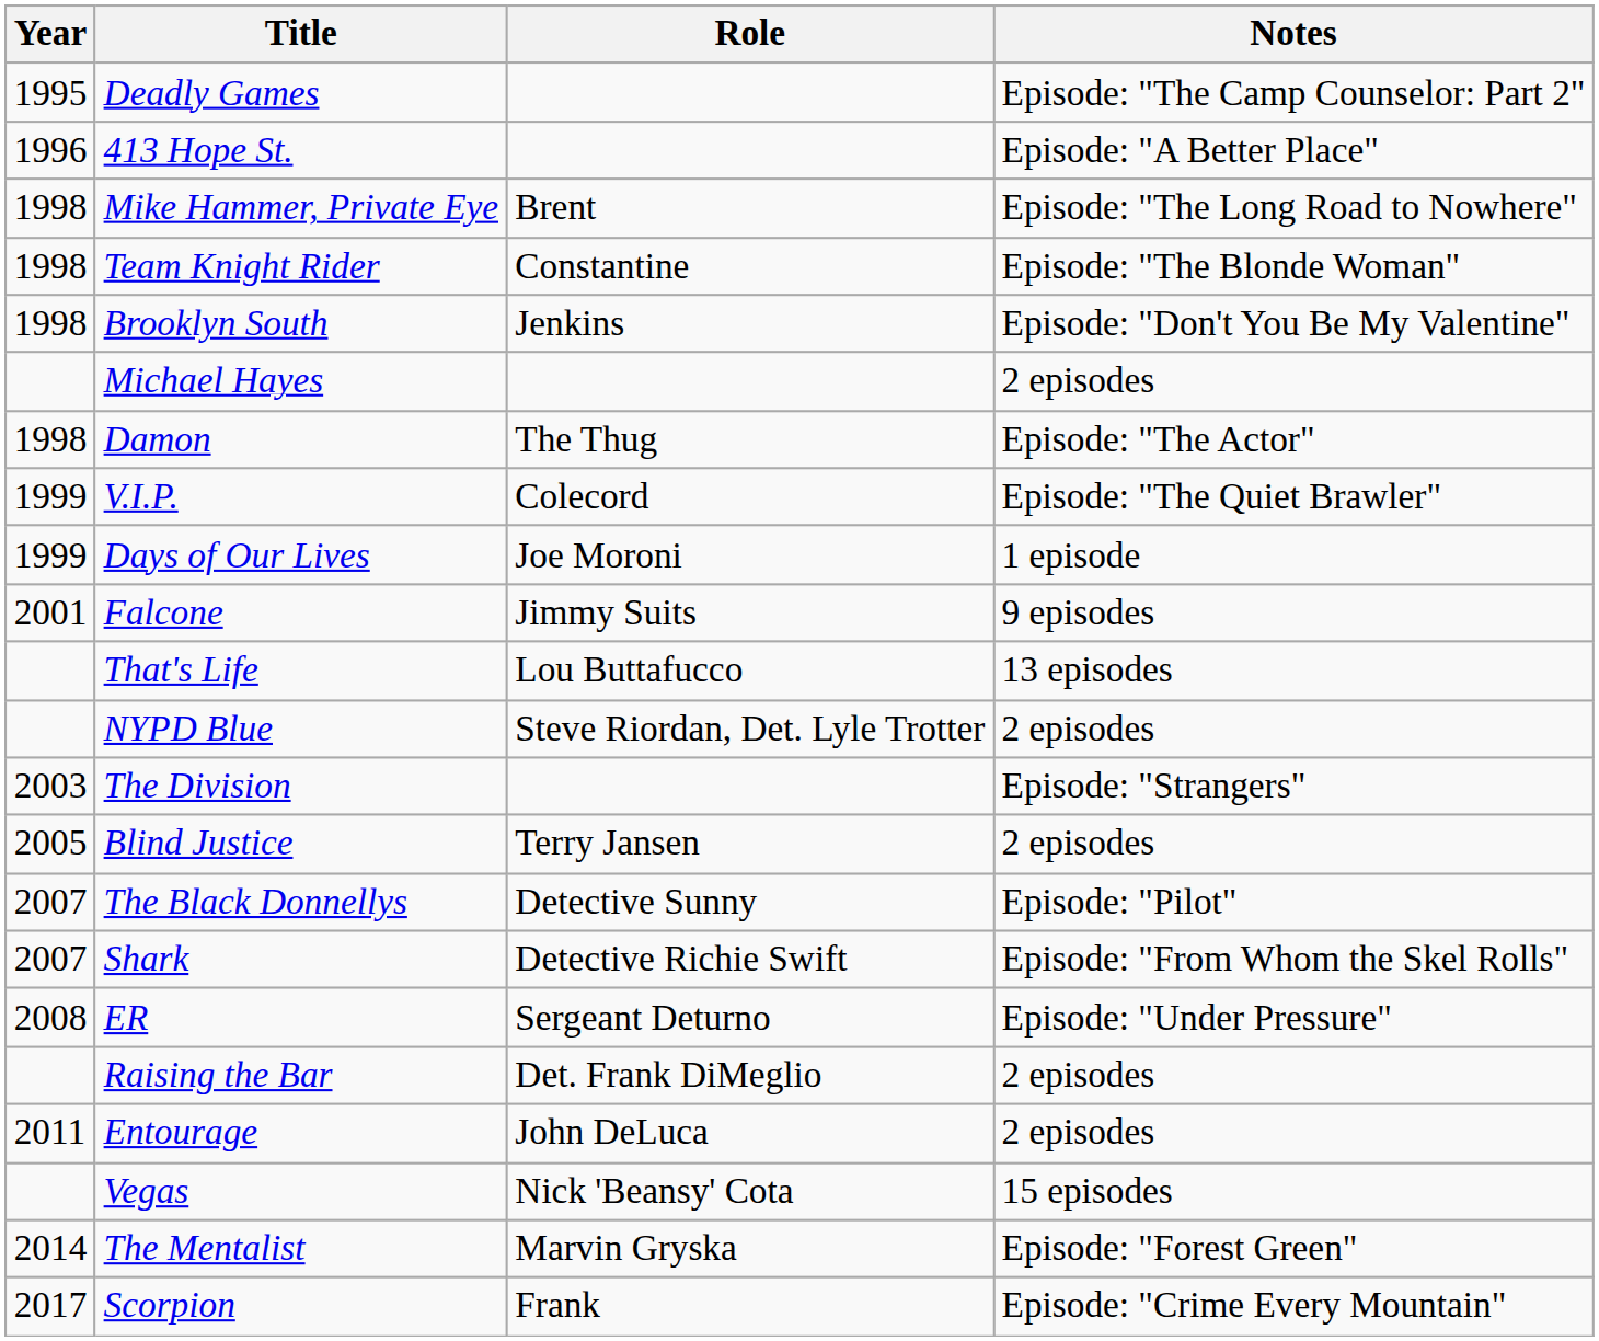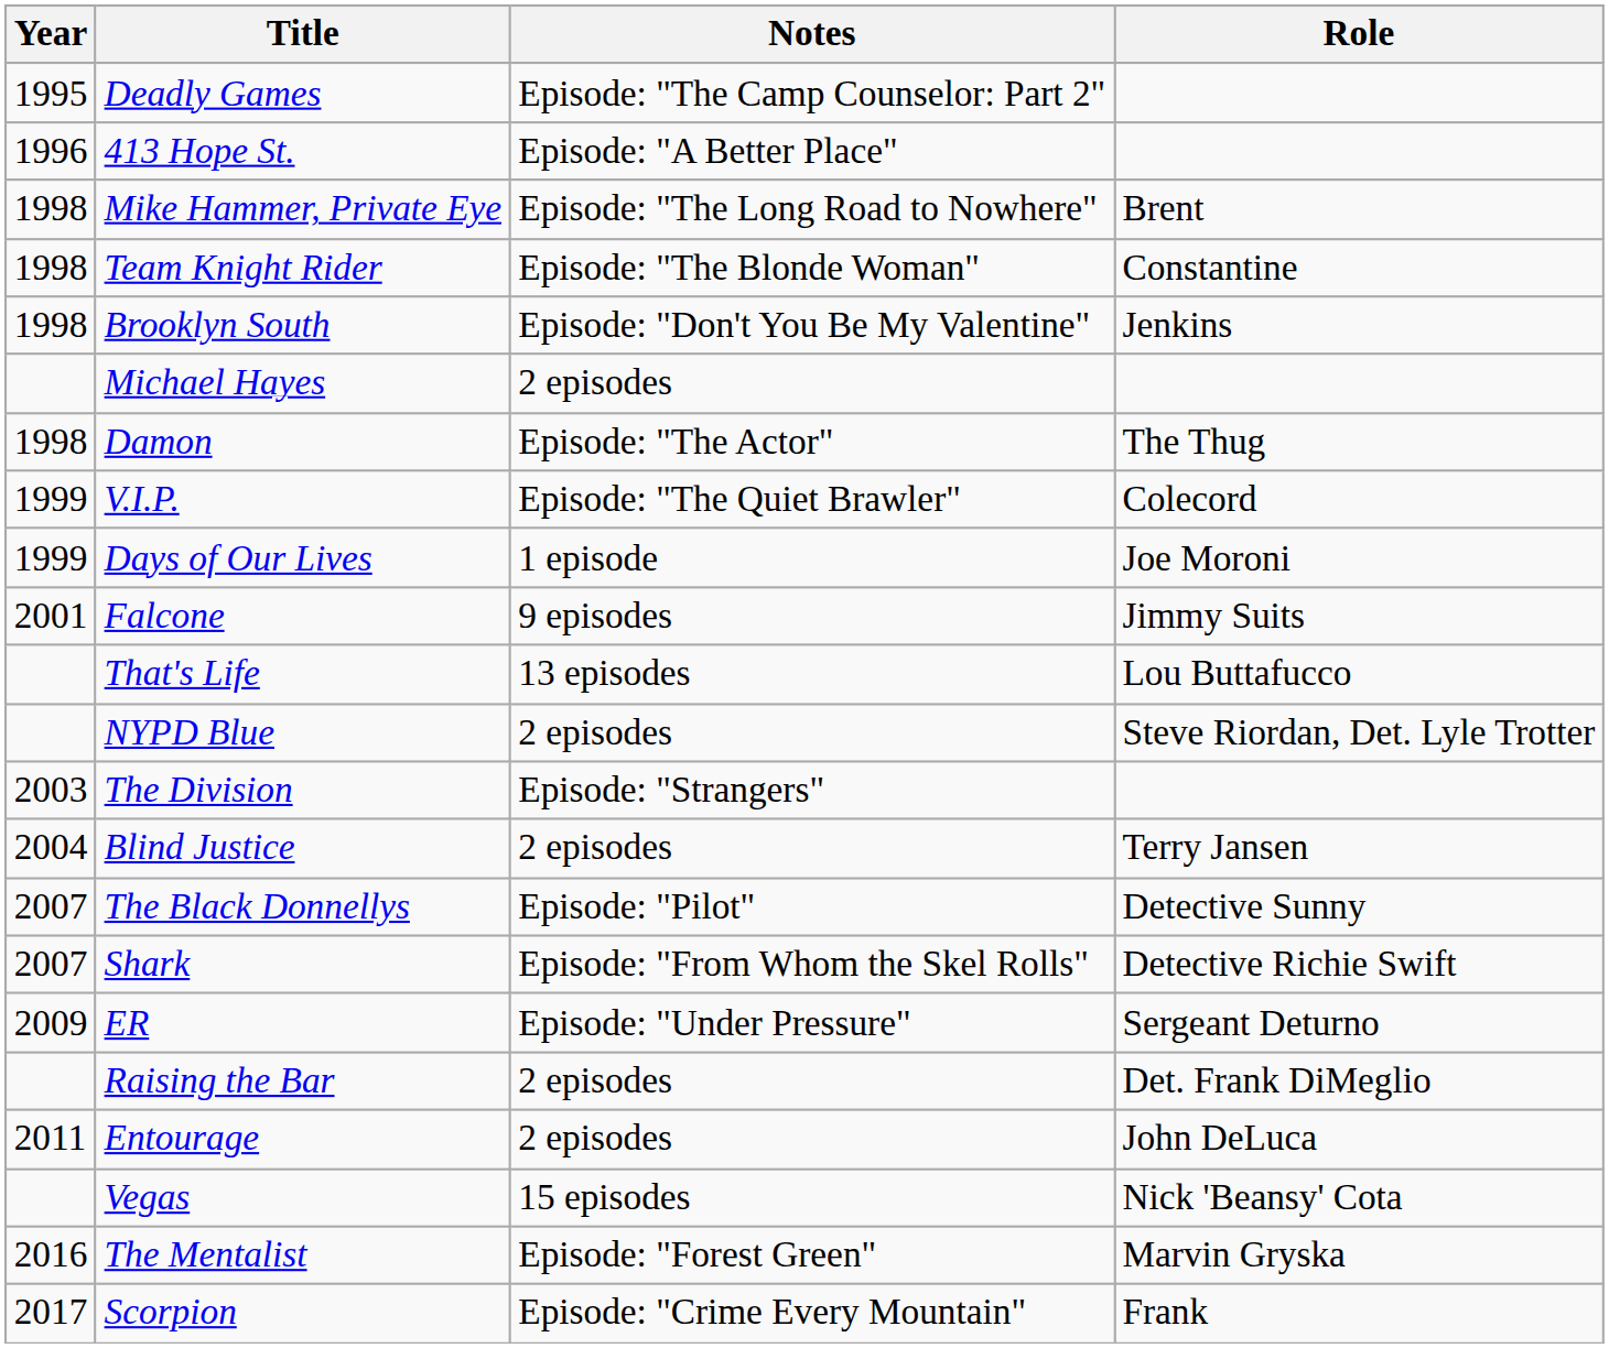columns swapped: Role <-> Notes
Blind Justice | Year: 2005 -> 2004
ER | Year: 2008 -> 2009
The Mentalist | Year: 2014 -> 2016
